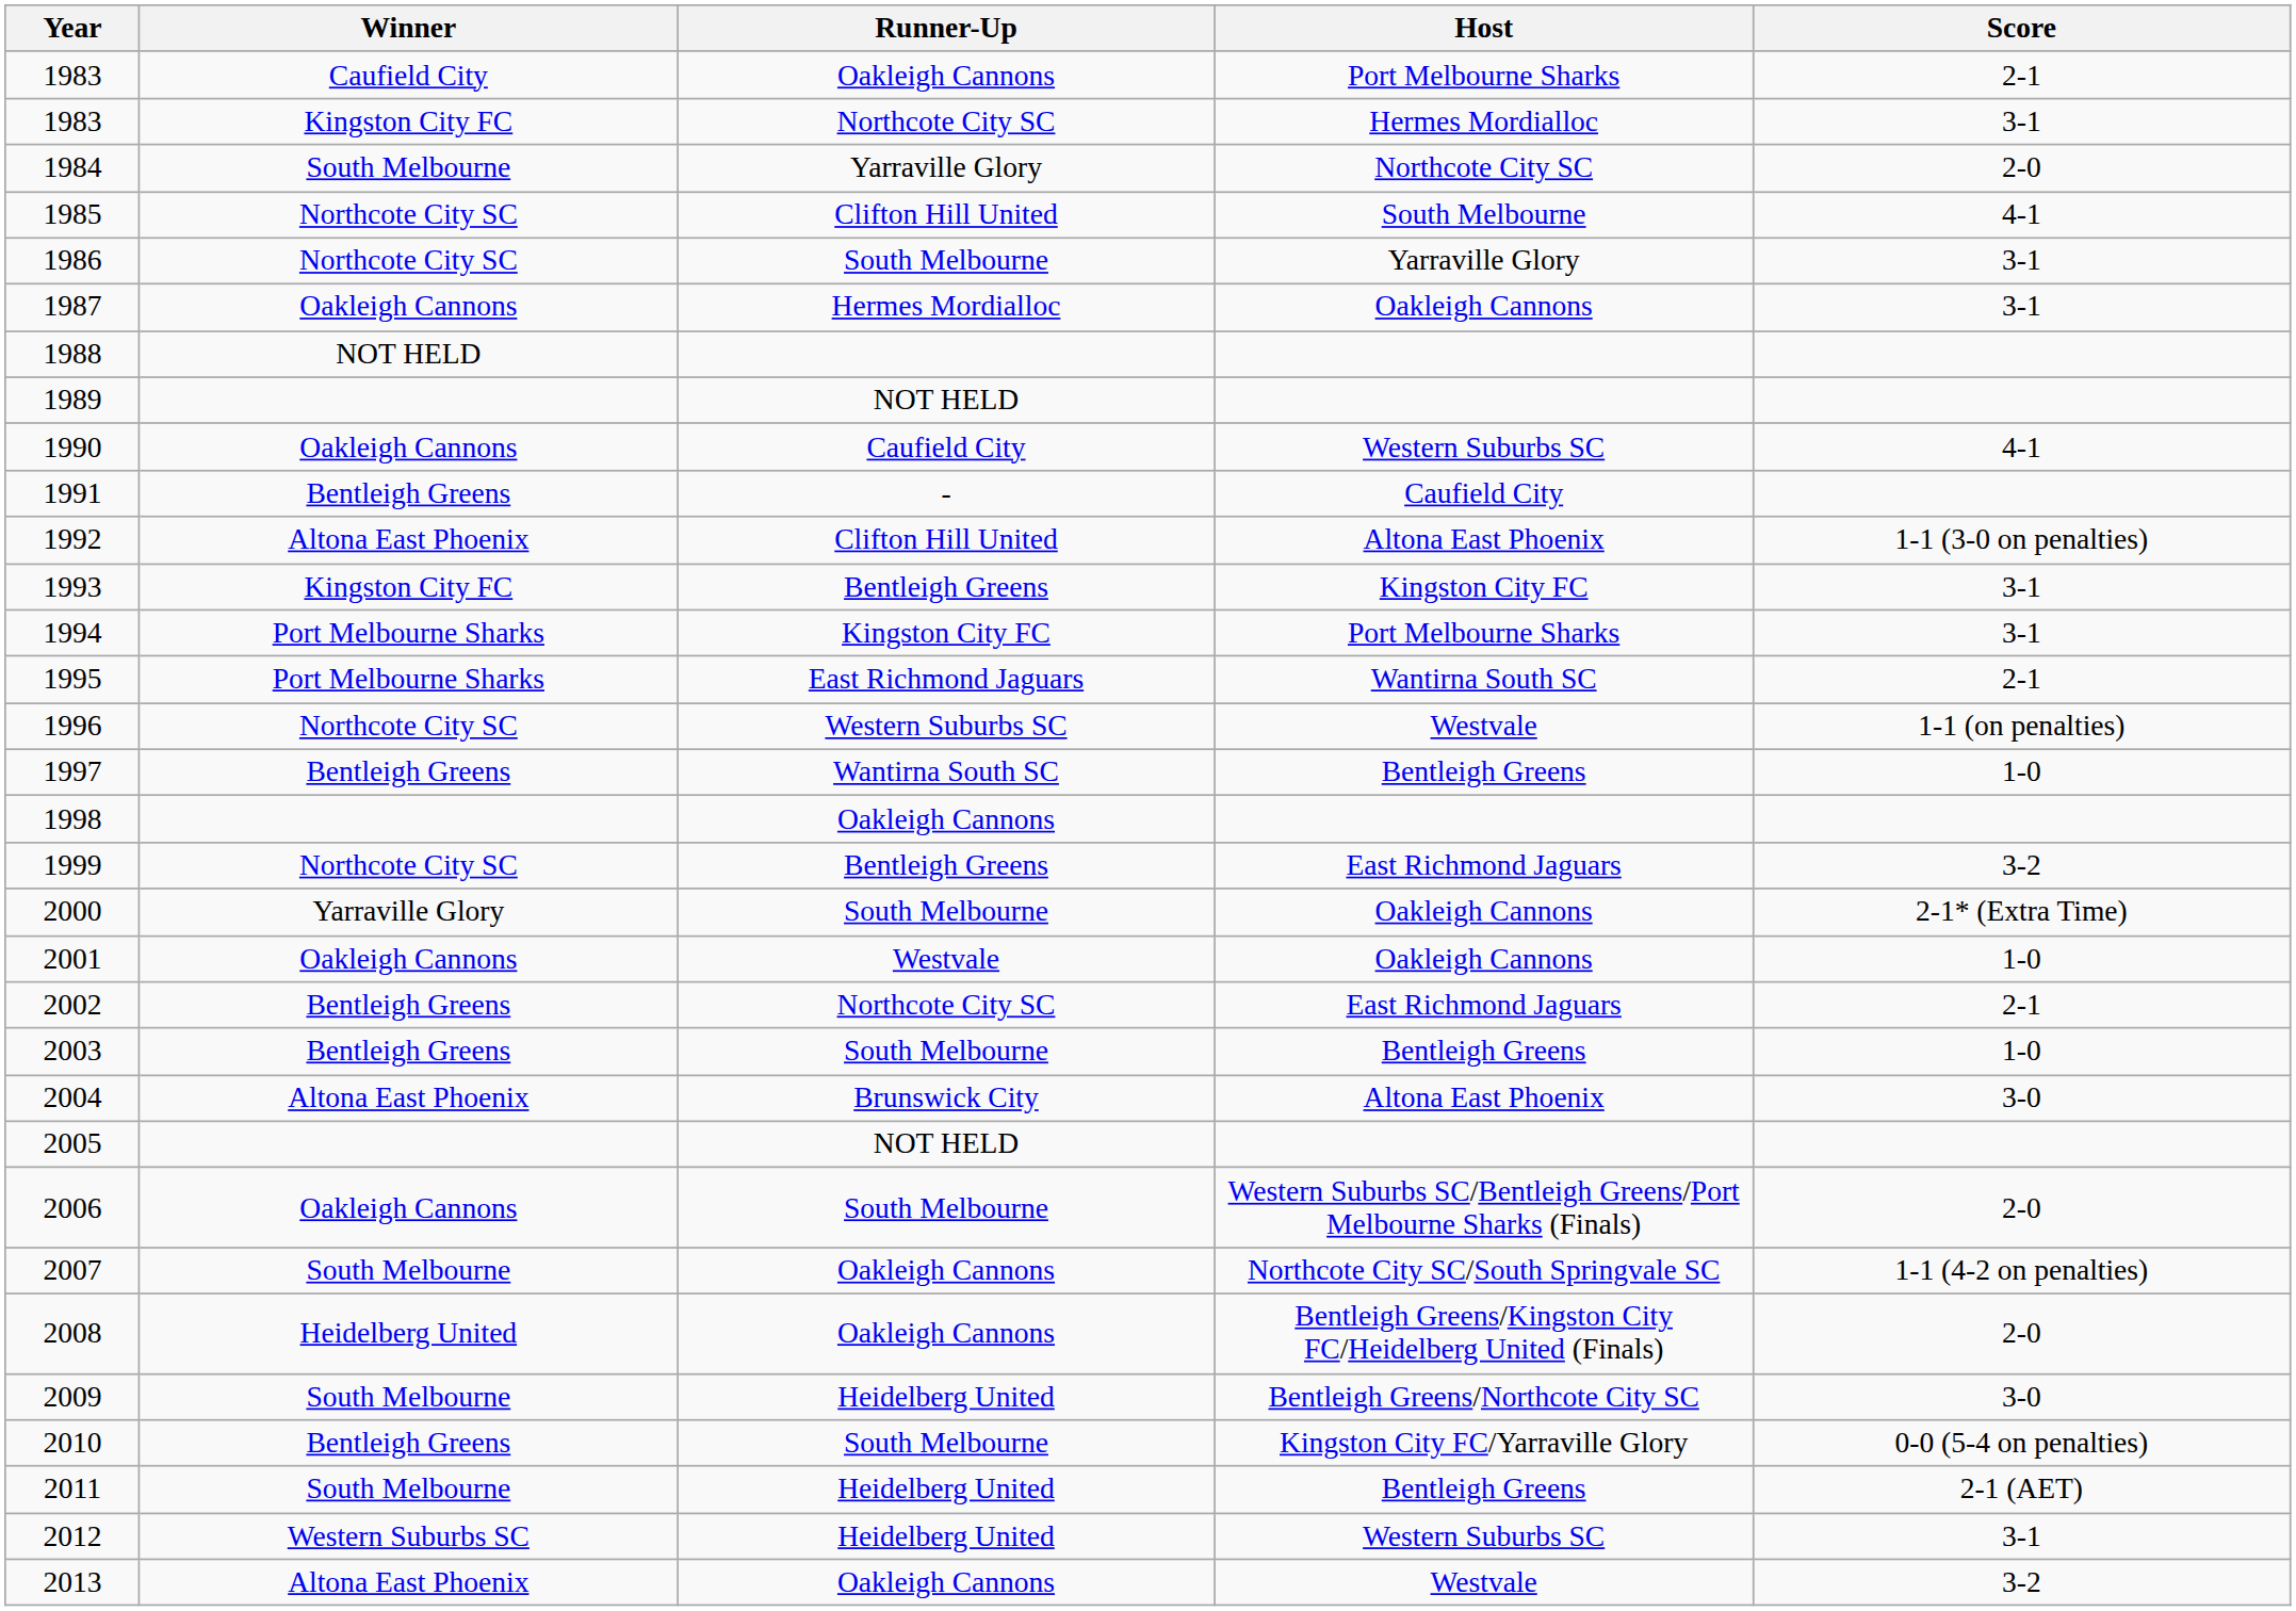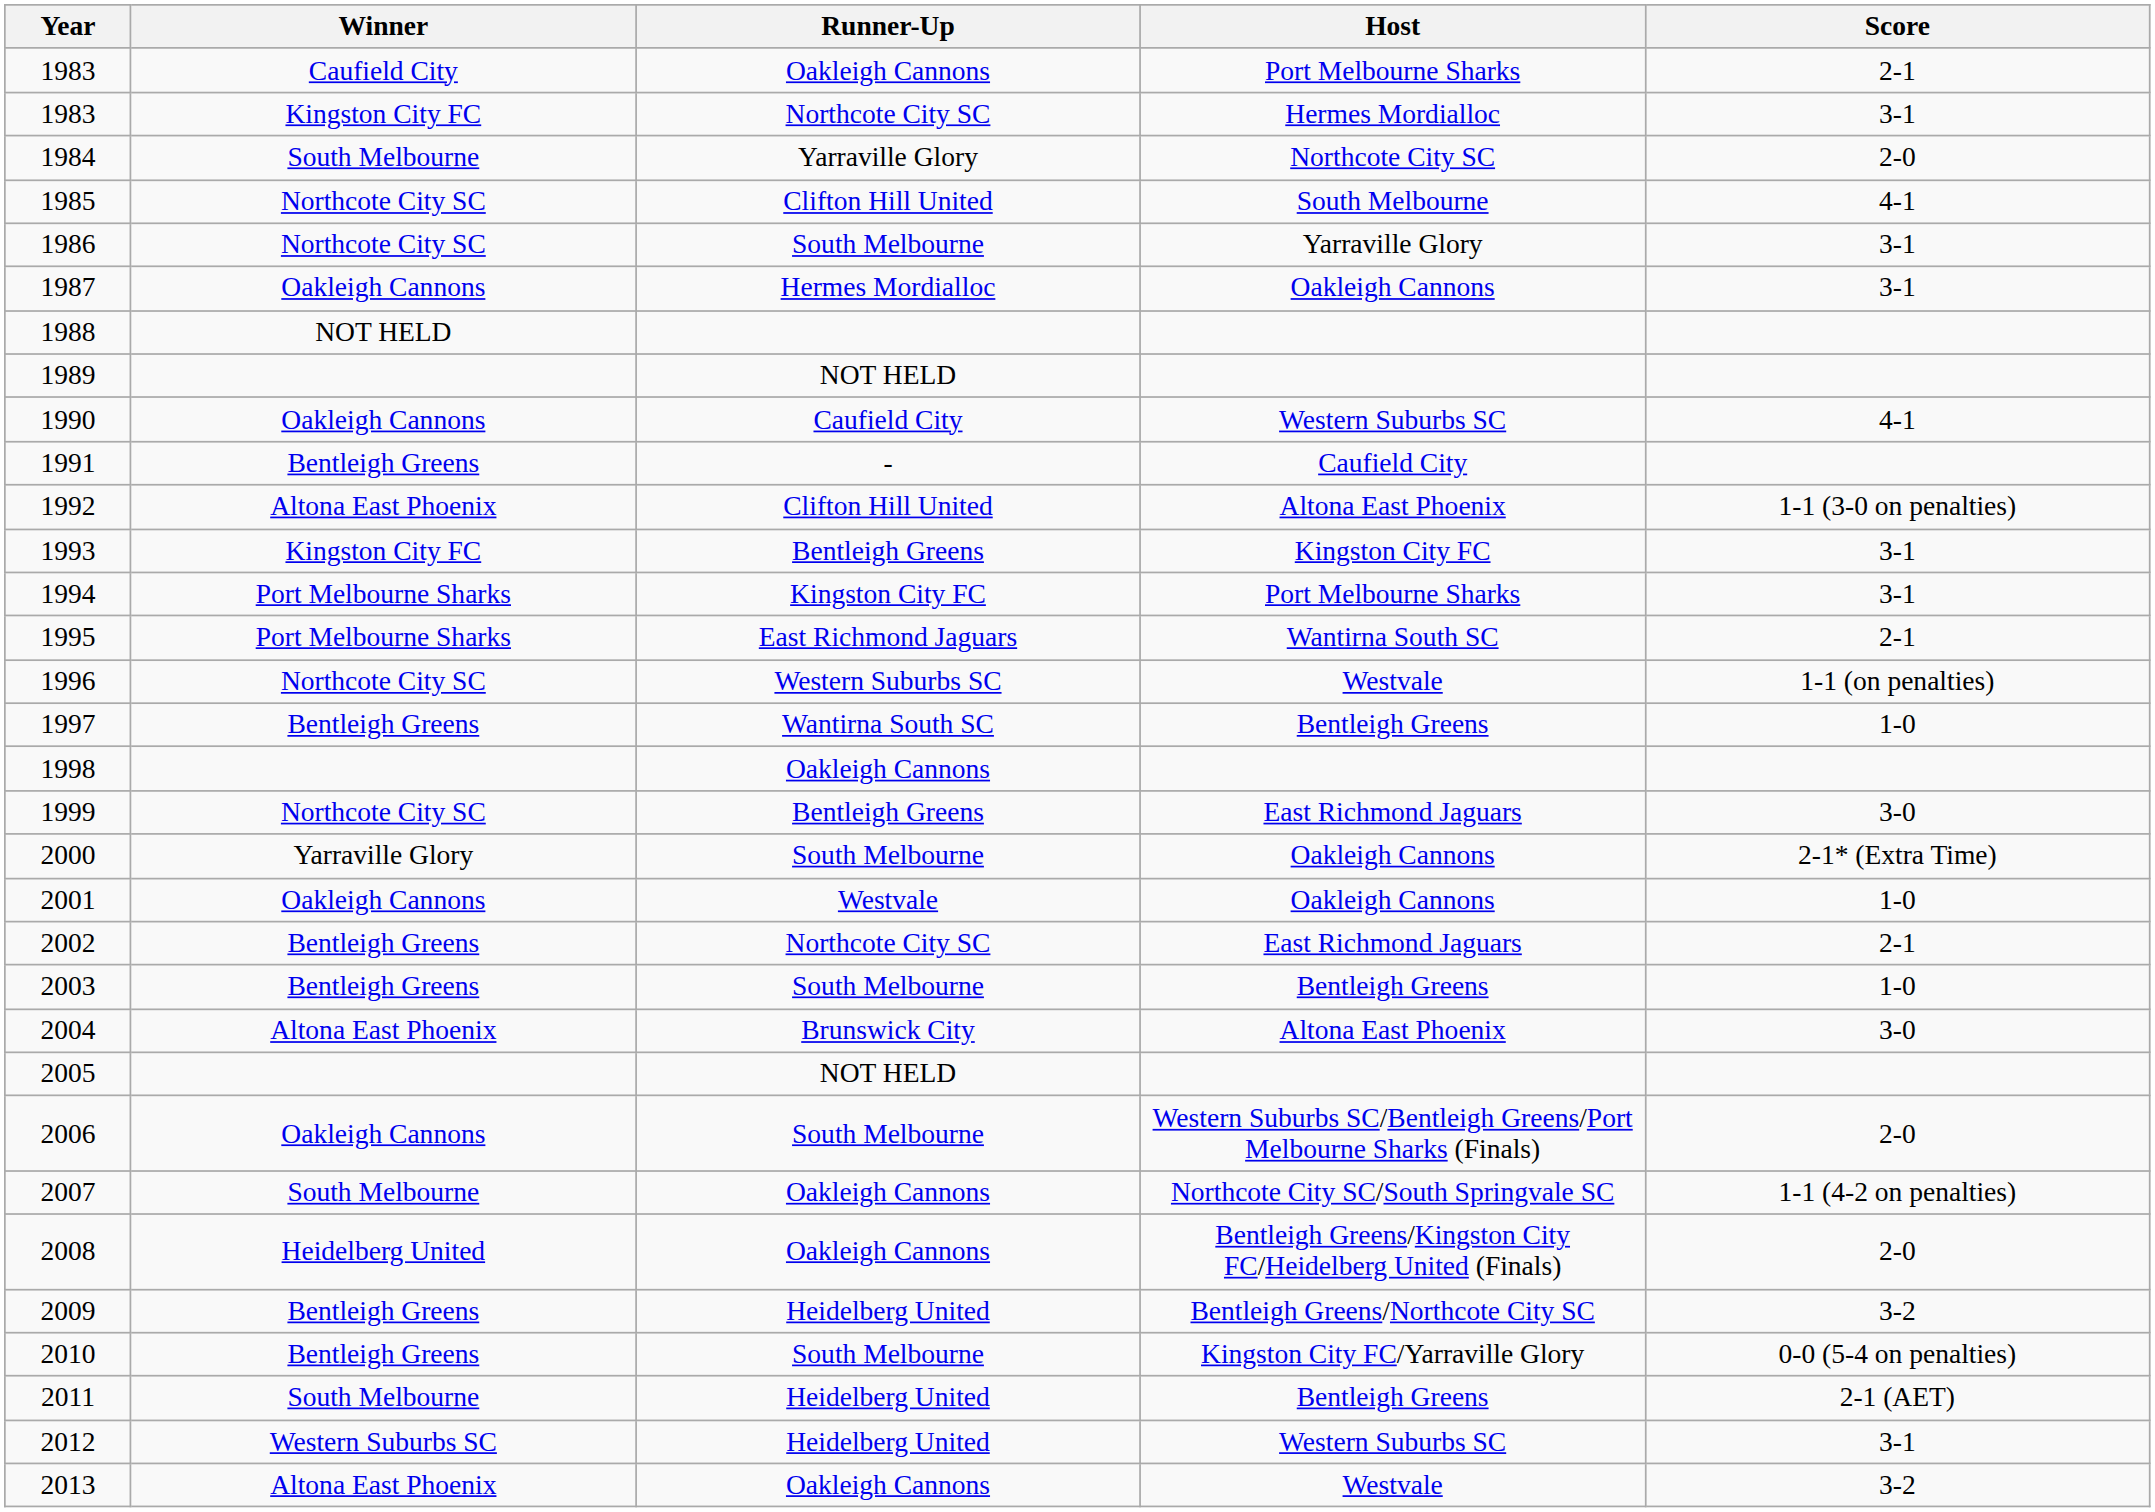1999 | Score: 3-2 -> 3-0
2009 | Winner: South Melbourne -> Bentleigh Greens
2009 | Score: 3-0 -> 3-2
